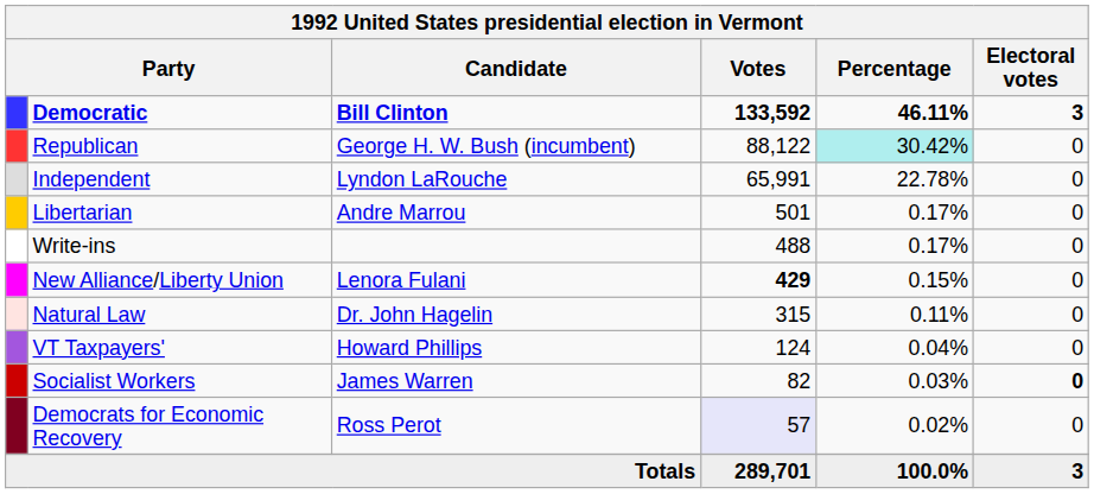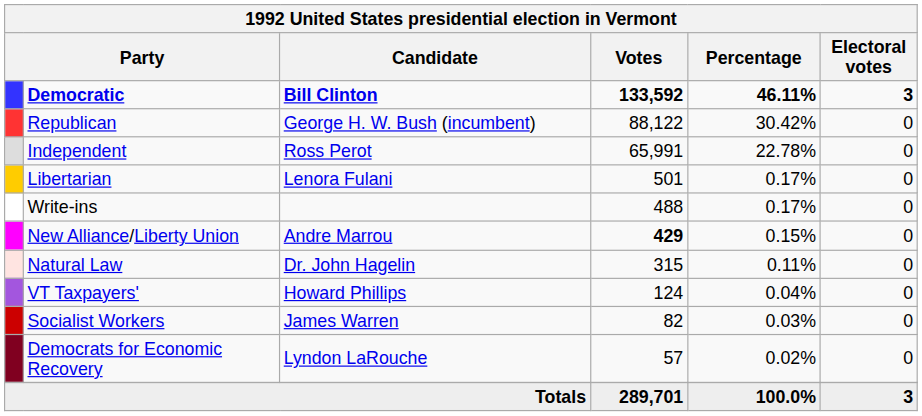Republican | Percentage: paleturquoise background -> no background
Independent | Candidate: Lyndon LaRouche -> Ross Perot
Libertarian | Candidate: Andre Marrou -> Lenora Fulani
New Alliance/Liberty Union | Candidate: Lenora Fulani -> Andre Marrou
Socialist Workers | Electoral votes: bold -> normal
Democrats for Economic Recovery | Candidate: Ross Perot -> Lyndon LaRouche
Democrats for Economic Recovery | Votes: lavender background -> no background
